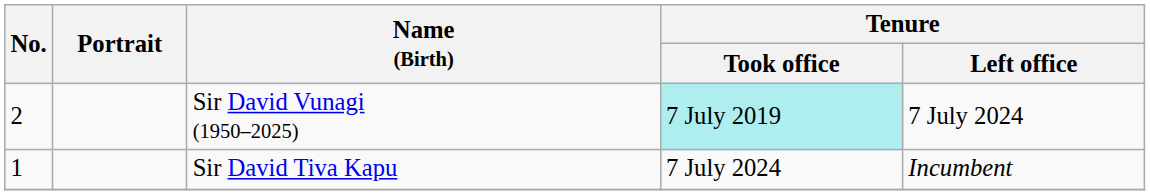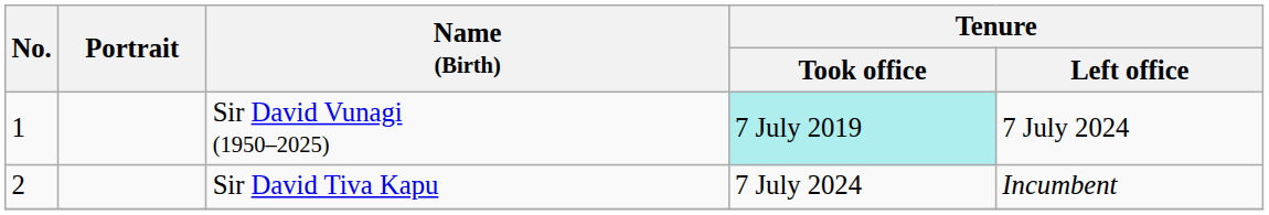Sir David Vunagi (1950–2025) | No.: 2 -> 1
Sir David Tiva Kapu | No.: 1 -> 2
